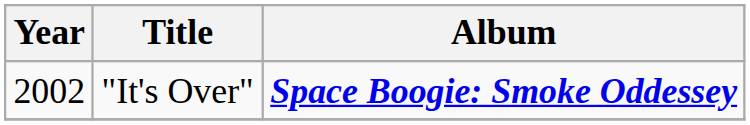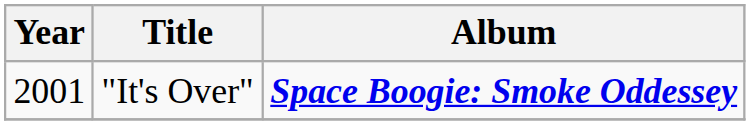"It's Over" | Year: 2002 -> 2001
